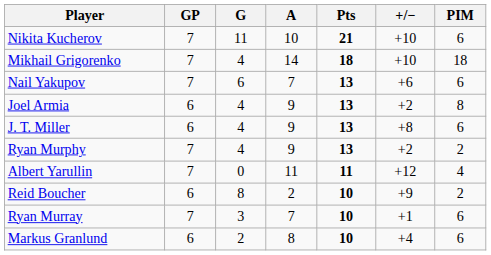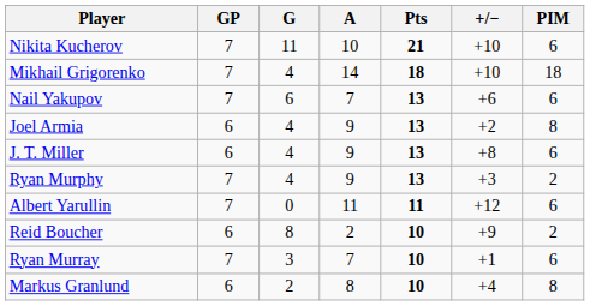Ryan Murphy | +/−: +2 -> +3
Albert Yarullin | PIM: 4 -> 6
Markus Granlund | PIM: 6 -> 8
